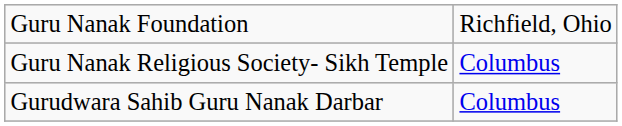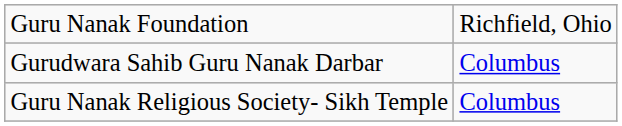rows swapped: Gurudwara Sahib Guru Nanak Darbar <-> Guru Nanak Religious Society- Sikh Temple
